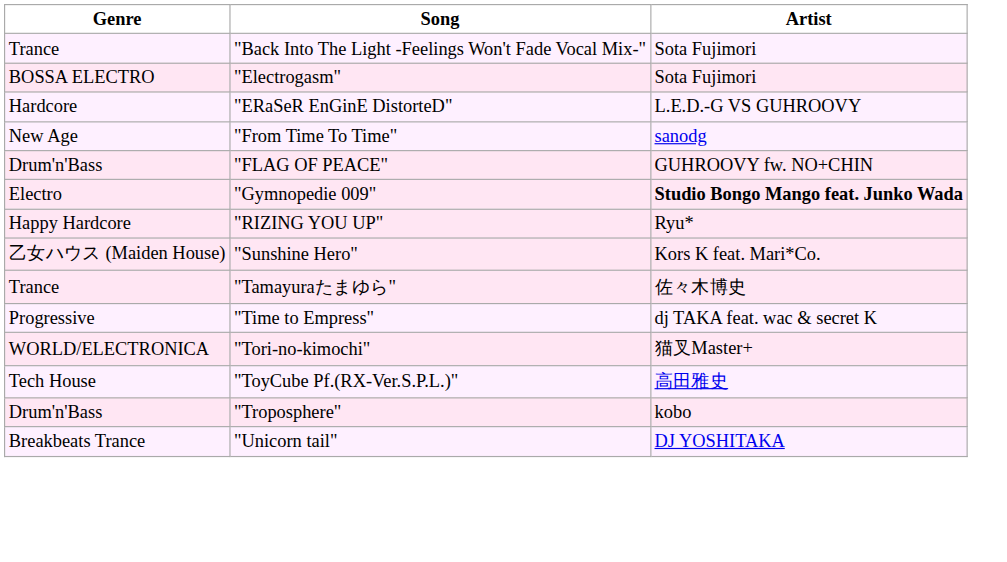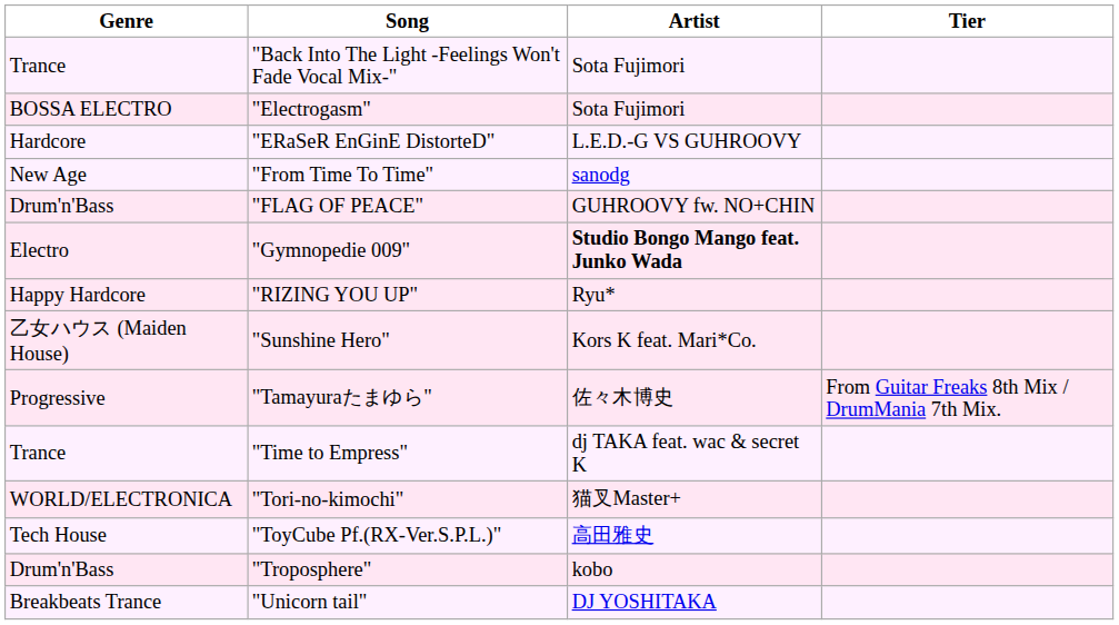+ column: Tier | From Guitar Freaks 8th Mix / DrumMania 7th Mix.
"Tamayuraたまゆら" | Genre: Trance -> Progressive
"Time to Empress" | Genre: Progressive -> Trance
